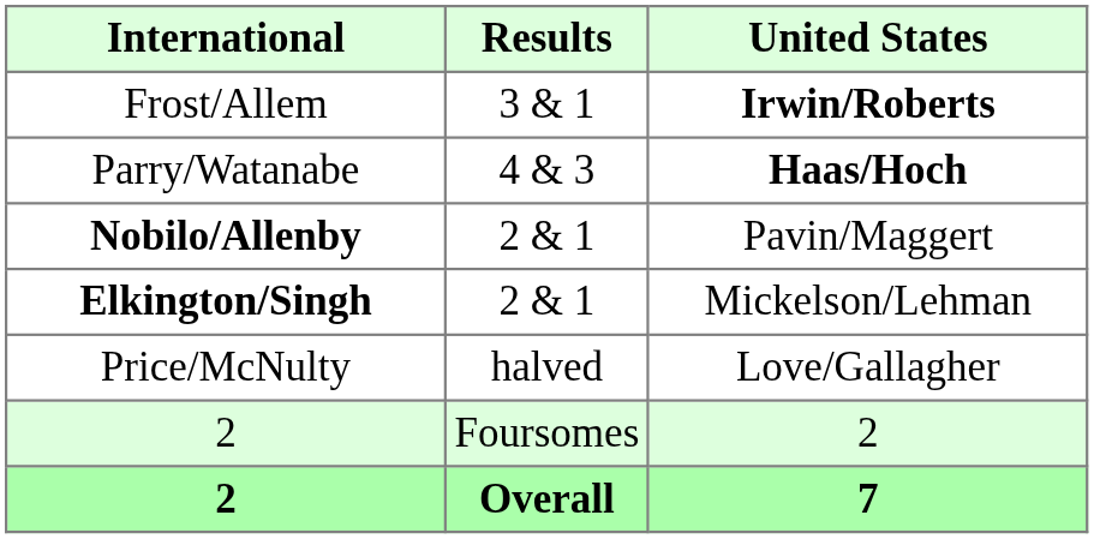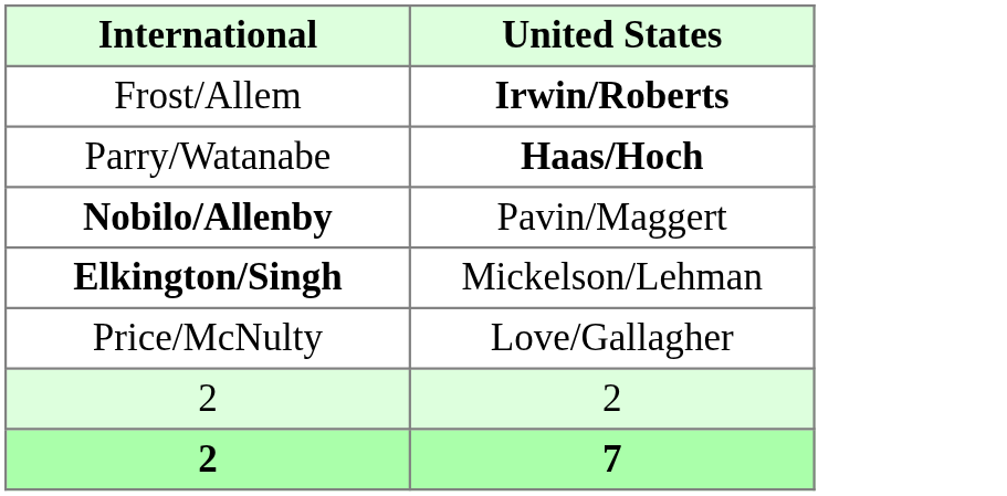- column: Results | 3 & 1 | 4 & 3 | 2 & 1 | 2 & 1 | halved | Foursomes | Overall
